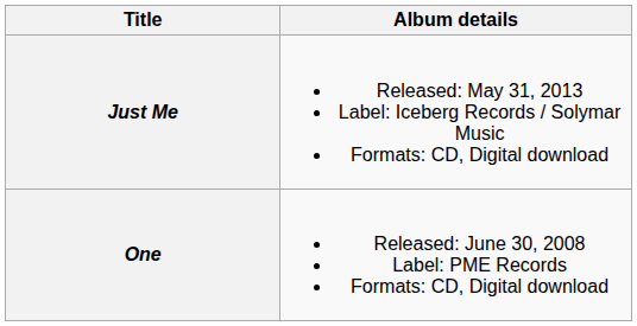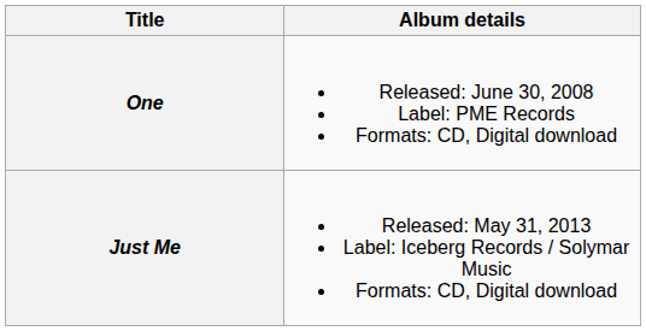rows swapped: One <-> Just Me
